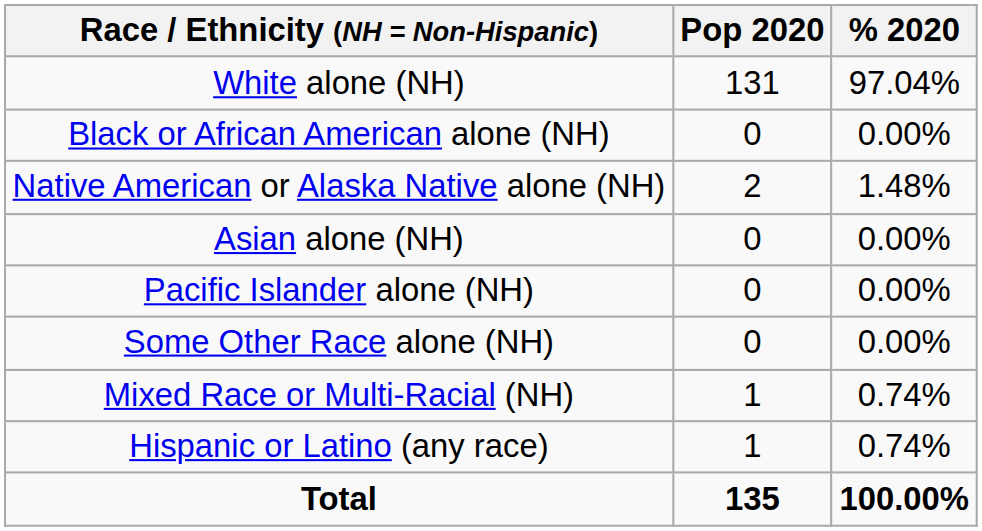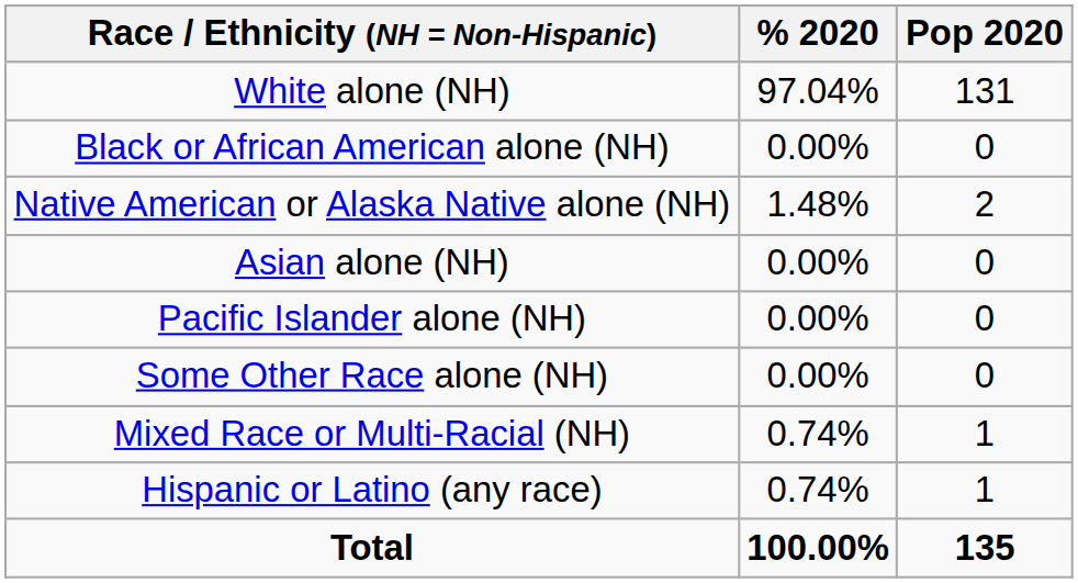columns swapped: Pop 2020 <-> % 2020
